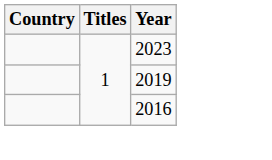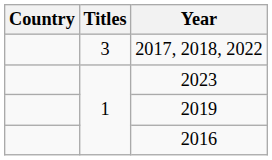+ row: 3 | 2017, 2018, 2022
